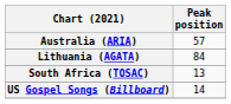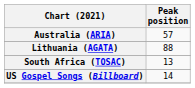Lithuania (AGATA) | Peak position: 84 -> 88
